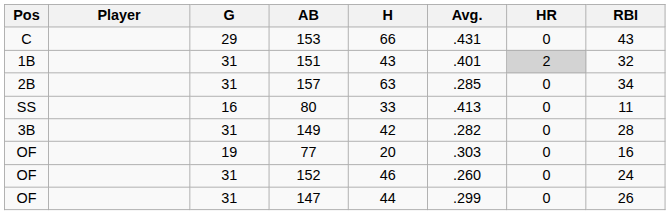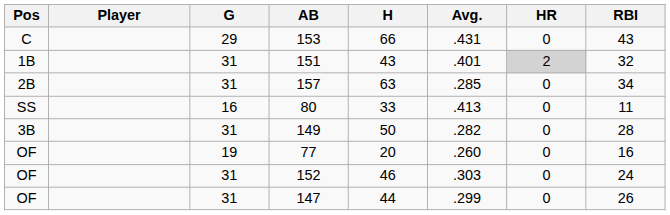149 | H: 42 -> 50
77 | Avg.: .303 -> .260
152 | Avg.: .260 -> .303
